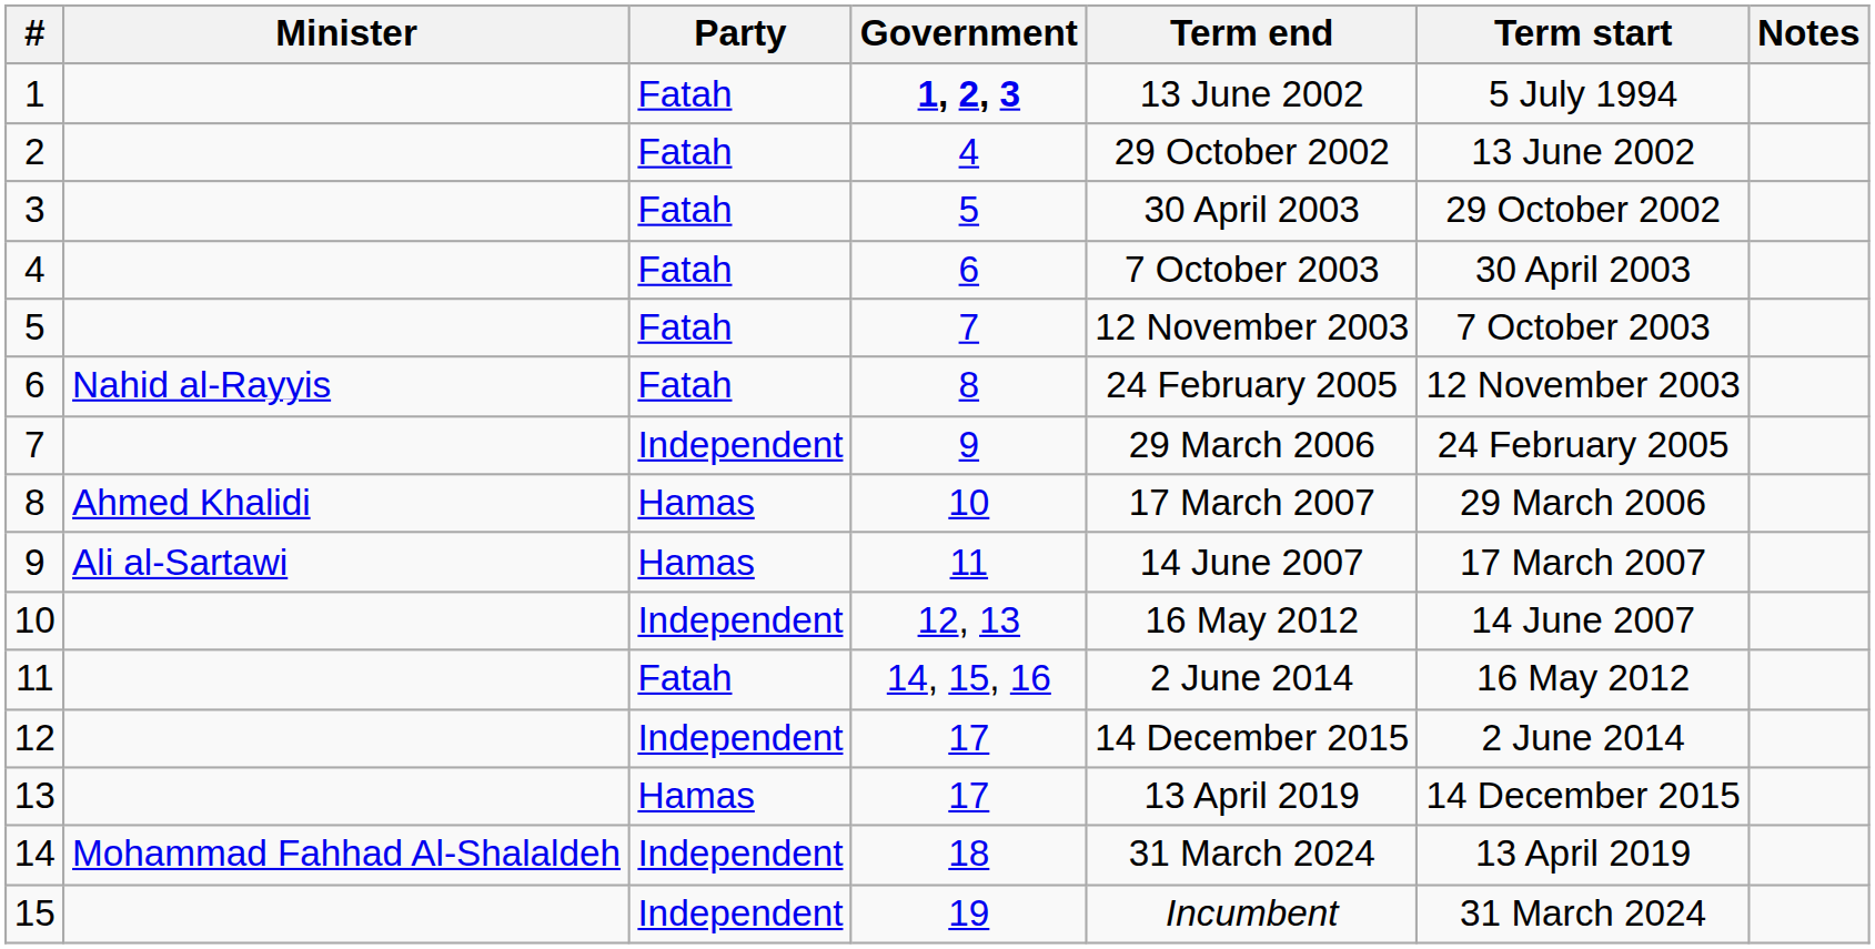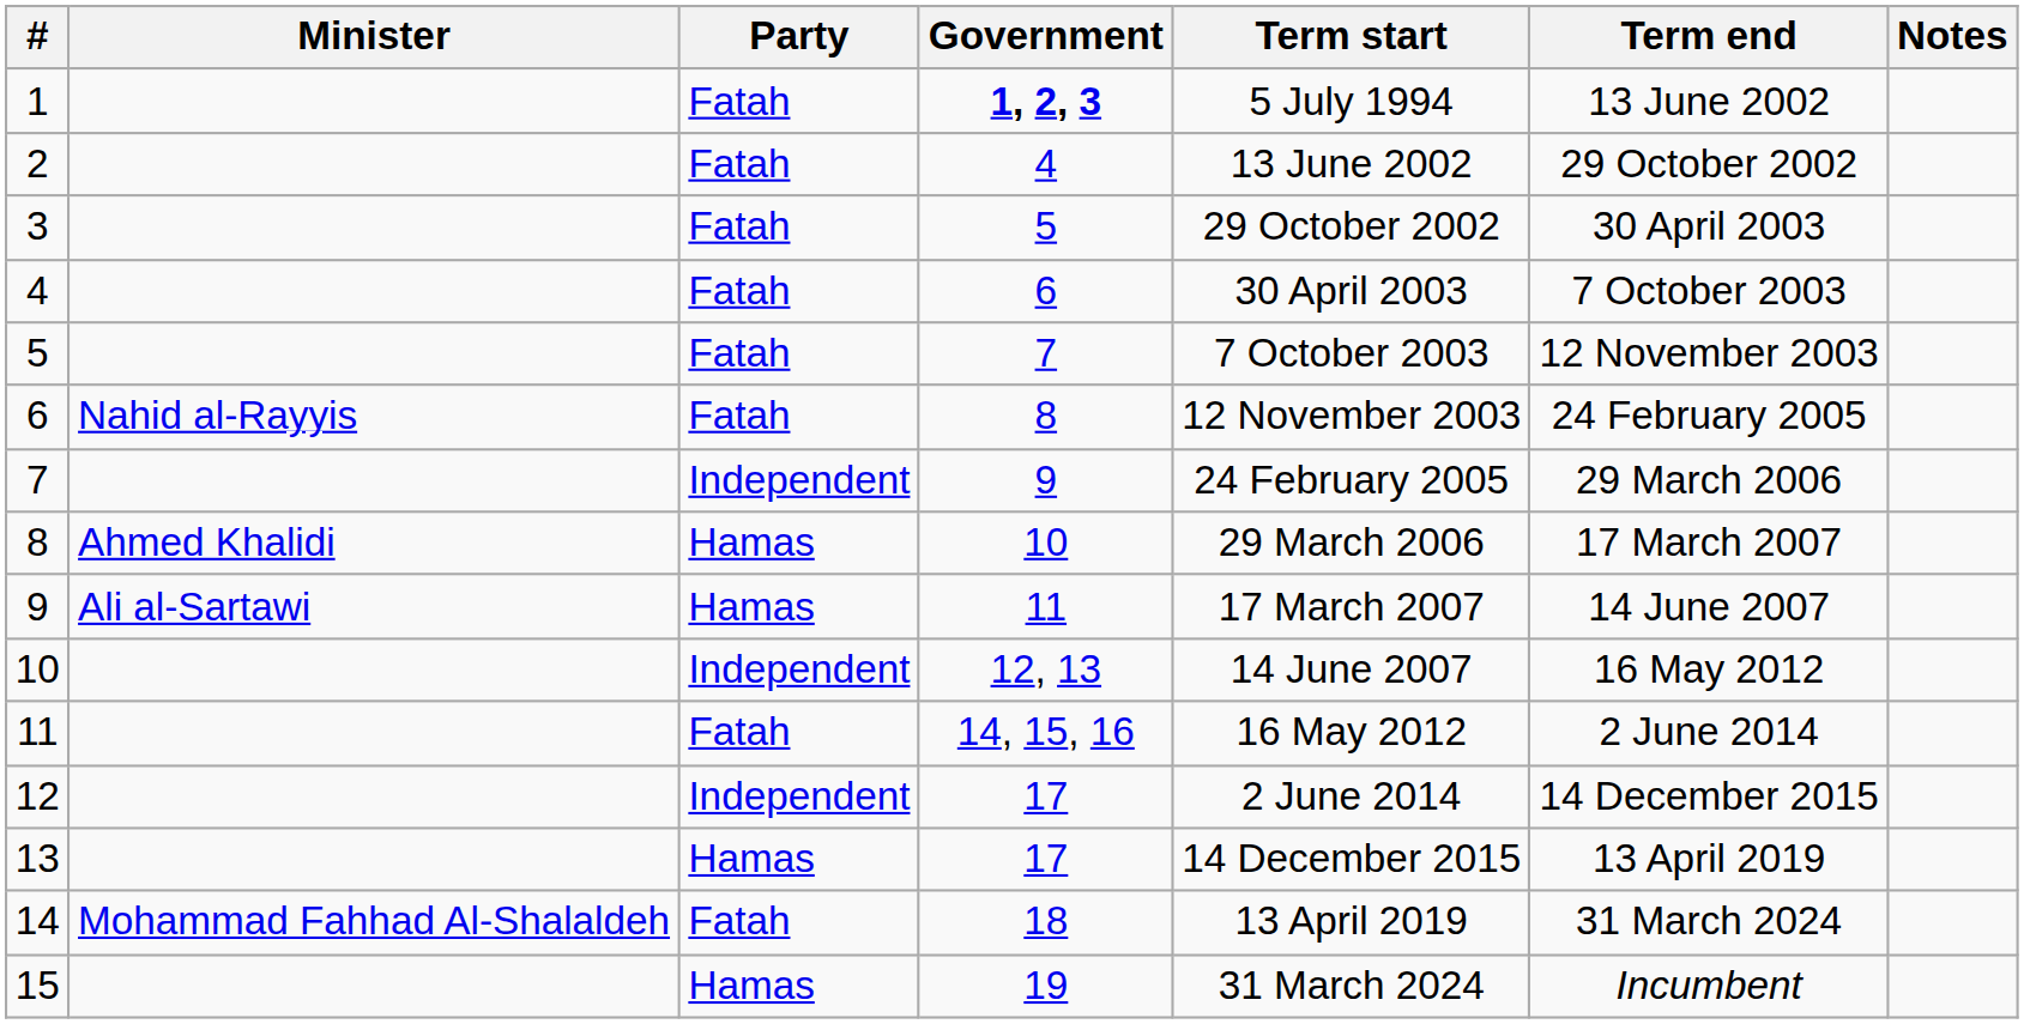columns swapped: Term start <-> Term end
14 | Party: Independent -> Fatah
15 | Party: Independent -> Hamas
